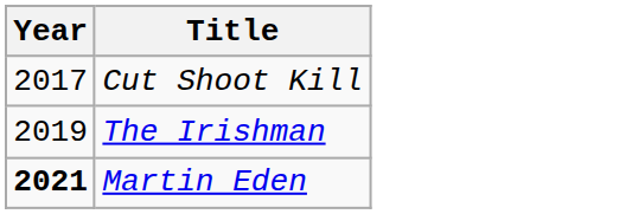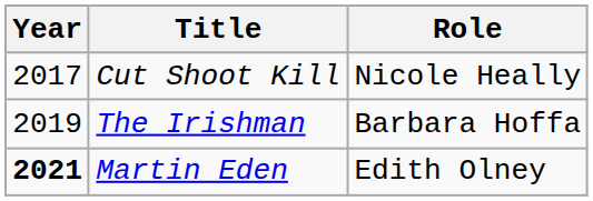+ column: Role | Nicole Heally | Barbara Hoffa | Edith Olney
